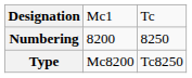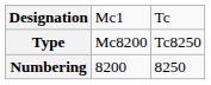rows swapped: Type <-> Numbering
